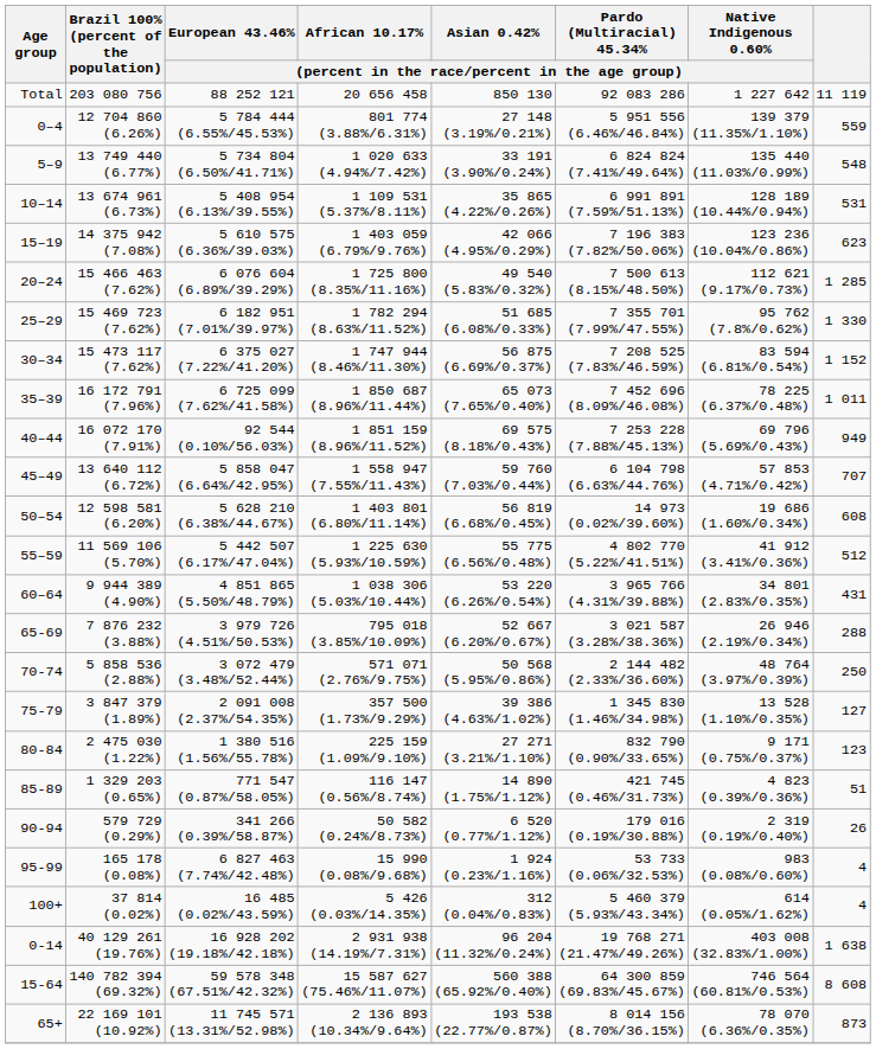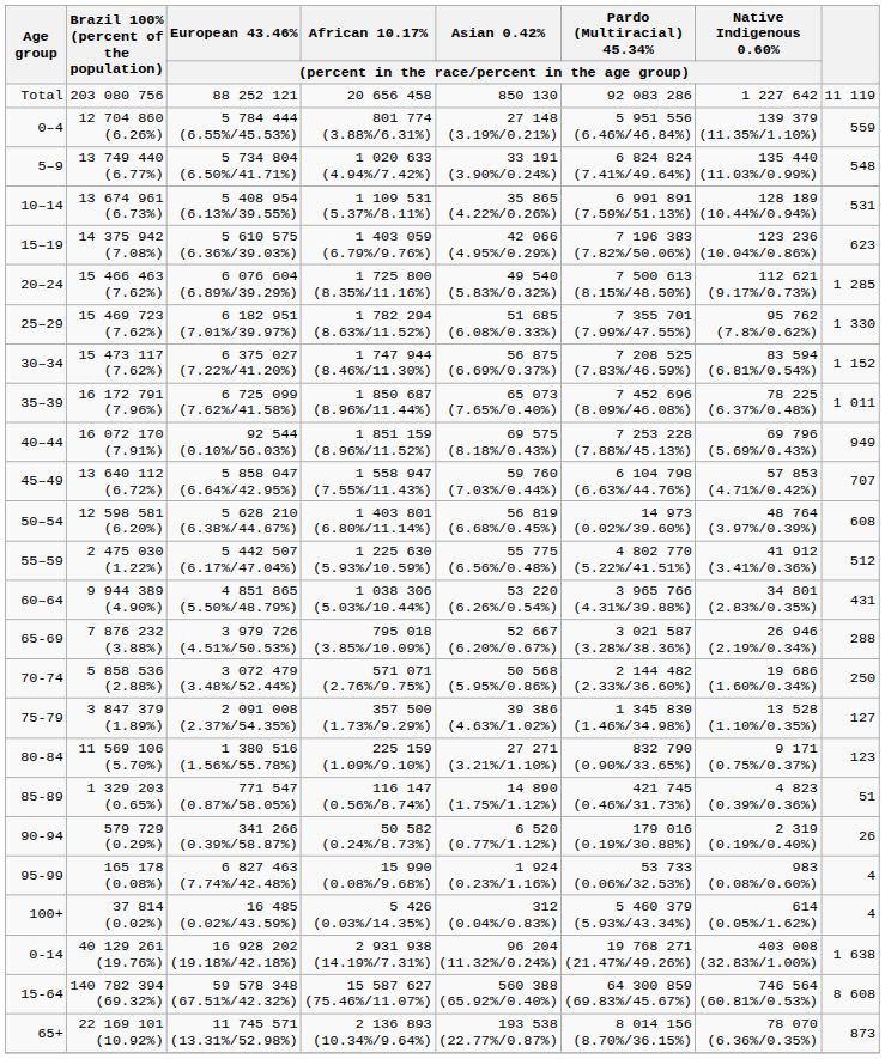50–54 | column 7: 19 686 (1.60%/0.34%) -> 48 764 (3.97%/0.39%)
55–59 | Brazil 100% (percent of the population): 11 569 106 (5.70%) -> 2 475 030 (1.22%)
70-74 | column 7: 48 764 (3.97%/0.39%) -> 19 686 (1.60%/0.34%)
80-84 | Brazil 100% (percent of the population): 2 475 030 (1.22%) -> 11 569 106 (5.70%)
